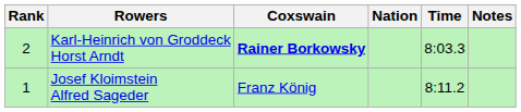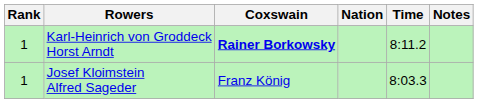Karl-Heinrich von Groddeck Horst Arndt | Rank: 2 -> 1
Karl-Heinrich von Groddeck Horst Arndt | Time: 8:03.3 -> 8:11.2
Josef Kloimstein Alfred Sageder | Time: 8:11.2 -> 8:03.3
